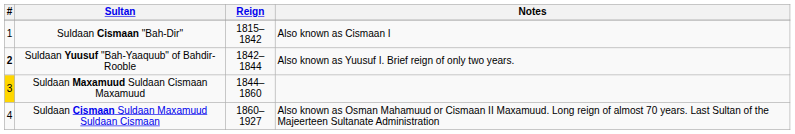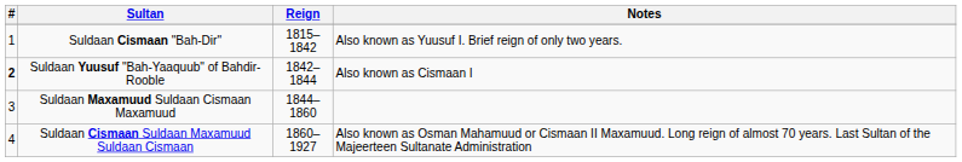Suldaan Cismaan "Bah-Dir" | Notes: Also known as Cismaan I -> Also known as Yuusuf I. Brief reign of only two years.
Suldaan Yuusuf "Bah-Yaaquub" of Bahdir-Rooble | Notes: Also known as Yuusuf I. Brief reign of only two years. -> Also known as Cismaan I
Suldaan Maxamuud Suldaan Cismaan Maxamuud | #: gold background -> no background
